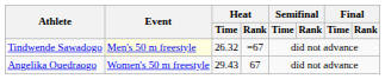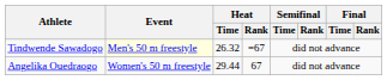Angelika Ouedraogo | Heat / Time: 29.43 -> 29.44
